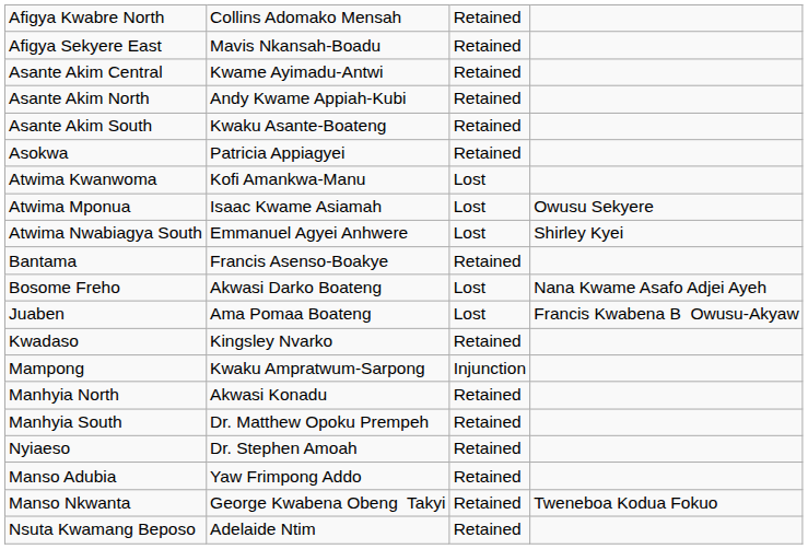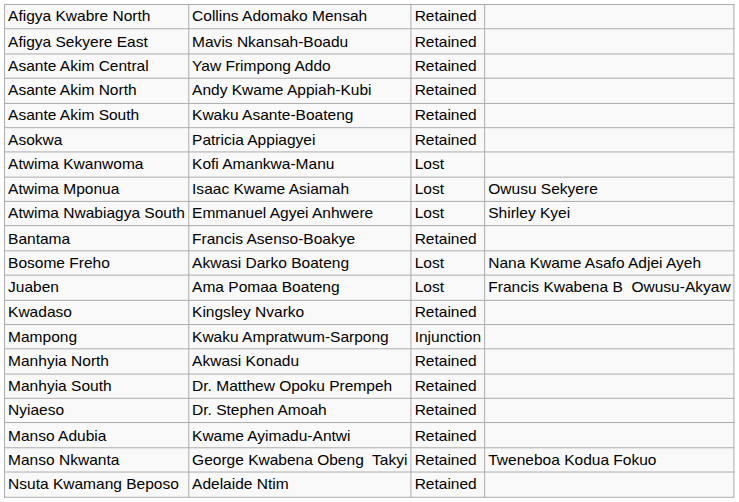Asante Akim Central | column 2: Kwame Ayimadu-Antwi -> Yaw Frimpong Addo
Manso Adubia | column 2: Yaw Frimpong Addo -> Kwame Ayimadu-Antwi
